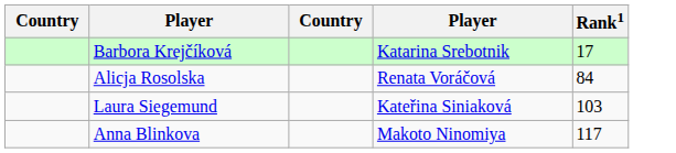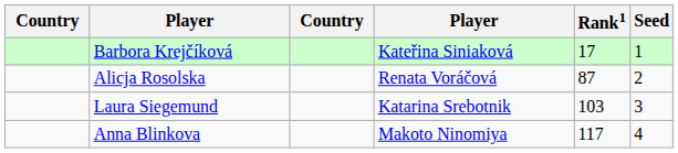+ column: Seed | 1 | 2 | 3 | 4
Barbora Krejčíková | column 4: Katarina Srebotnik -> Kateřina Siniaková
Alicja Rosolska | Rank1: 84 -> 87
Laura Siegemund | column 4: Kateřina Siniaková -> Katarina Srebotnik
